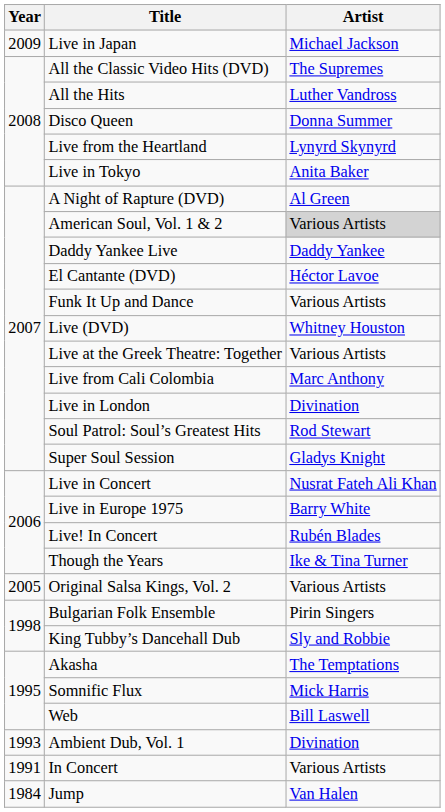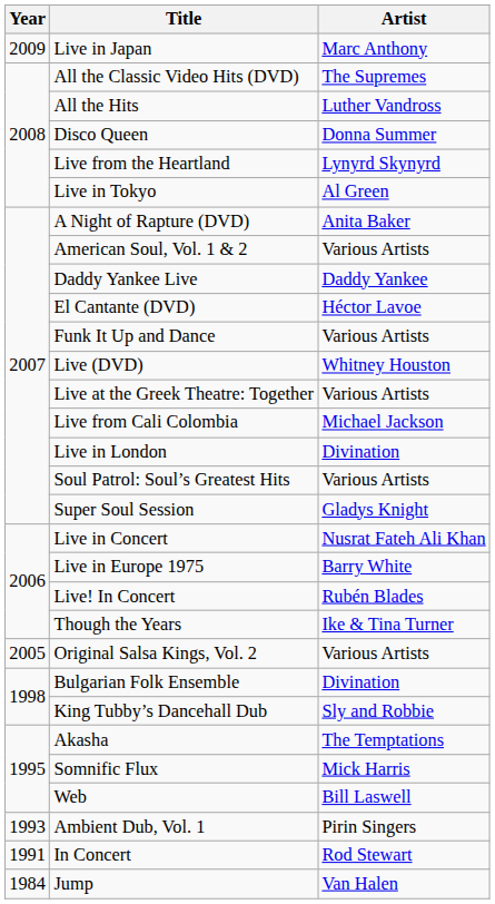Live in Japan | Artist: Michael Jackson -> Marc Anthony
Live in Tokyo | Artist: Anita Baker -> Al Green
A Night of Rapture (DVD) | Artist: Al Green -> Anita Baker
American Soul, Vol. 1 & 2 | Artist: lightgrey background -> no background
Live from Cali Colombia | Artist: Marc Anthony -> Michael Jackson
Soul Patrol: Soul’s Greatest Hits | Artist: Rod Stewart -> Various Artists
Bulgarian Folk Ensemble | Artist: Pirin Singers -> Divination
Ambient Dub, Vol. 1 | Artist: Divination -> Pirin Singers
In Concert | Artist: Various Artists -> Rod Stewart
